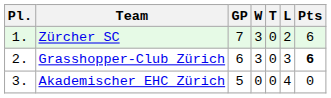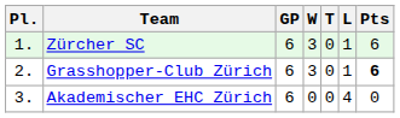Zürcher SC | GP: 7 -> 6
Zürcher SC | L: 2 -> 1
Grasshopper-Club Zürich | L: 3 -> 1
Akademischer EHC Zürich | GP: 5 -> 6
